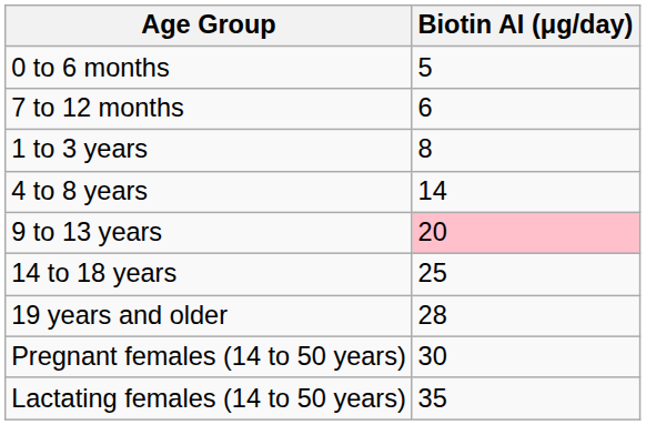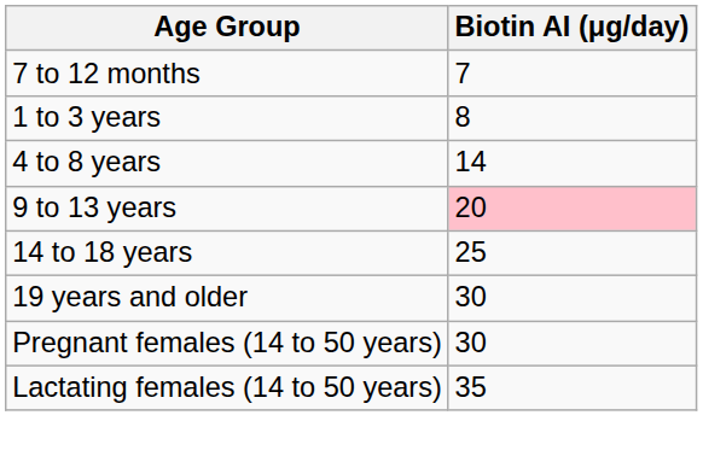- row: 0 to 6 months | 5
7 to 12 months | Biotin AI (μg/day): 6 -> 7
19 years and older | Biotin AI (μg/day): 28 -> 30
